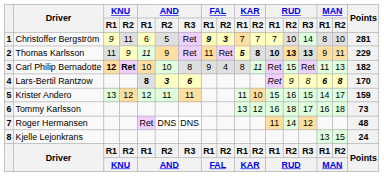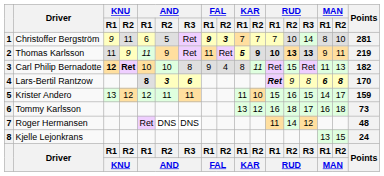Thomas Karlsson | KAR / R2: 8 -> 9
Thomas Karlsson | Points: 229 -> 219
Lars-Bertil Rantzow | RUD / R1: normal -> bold
